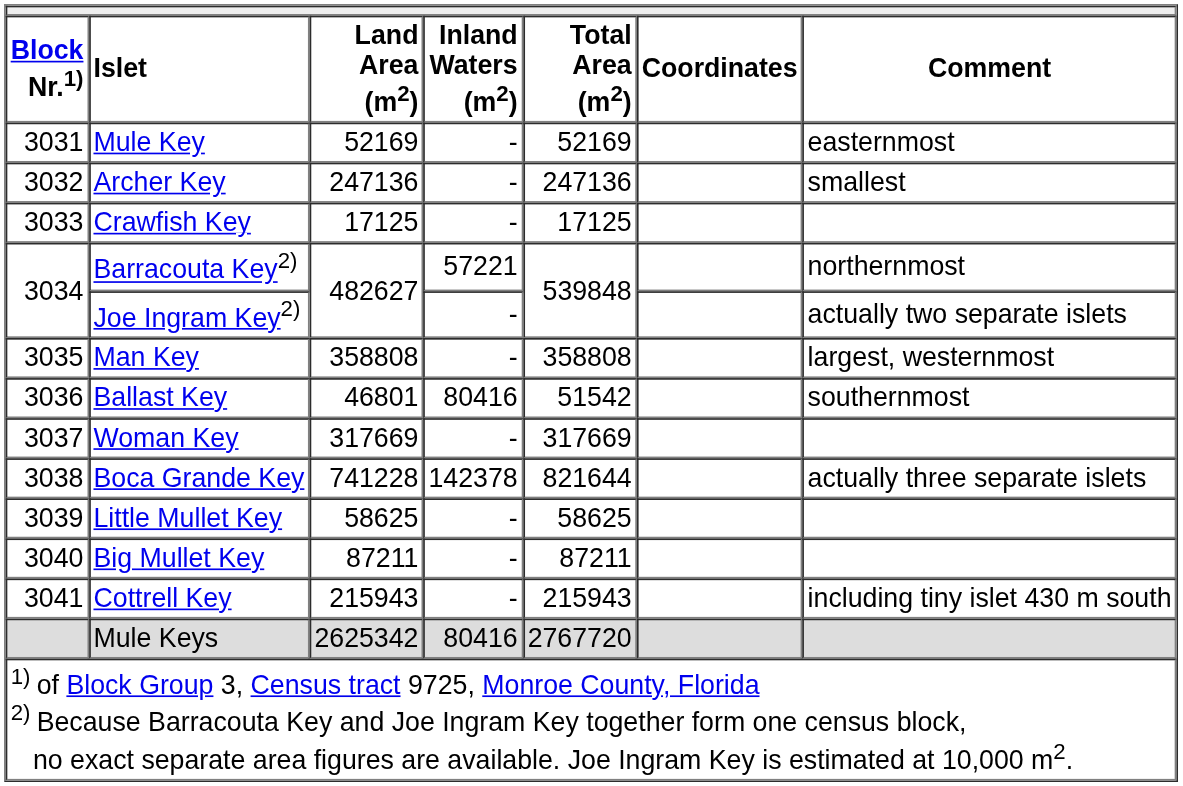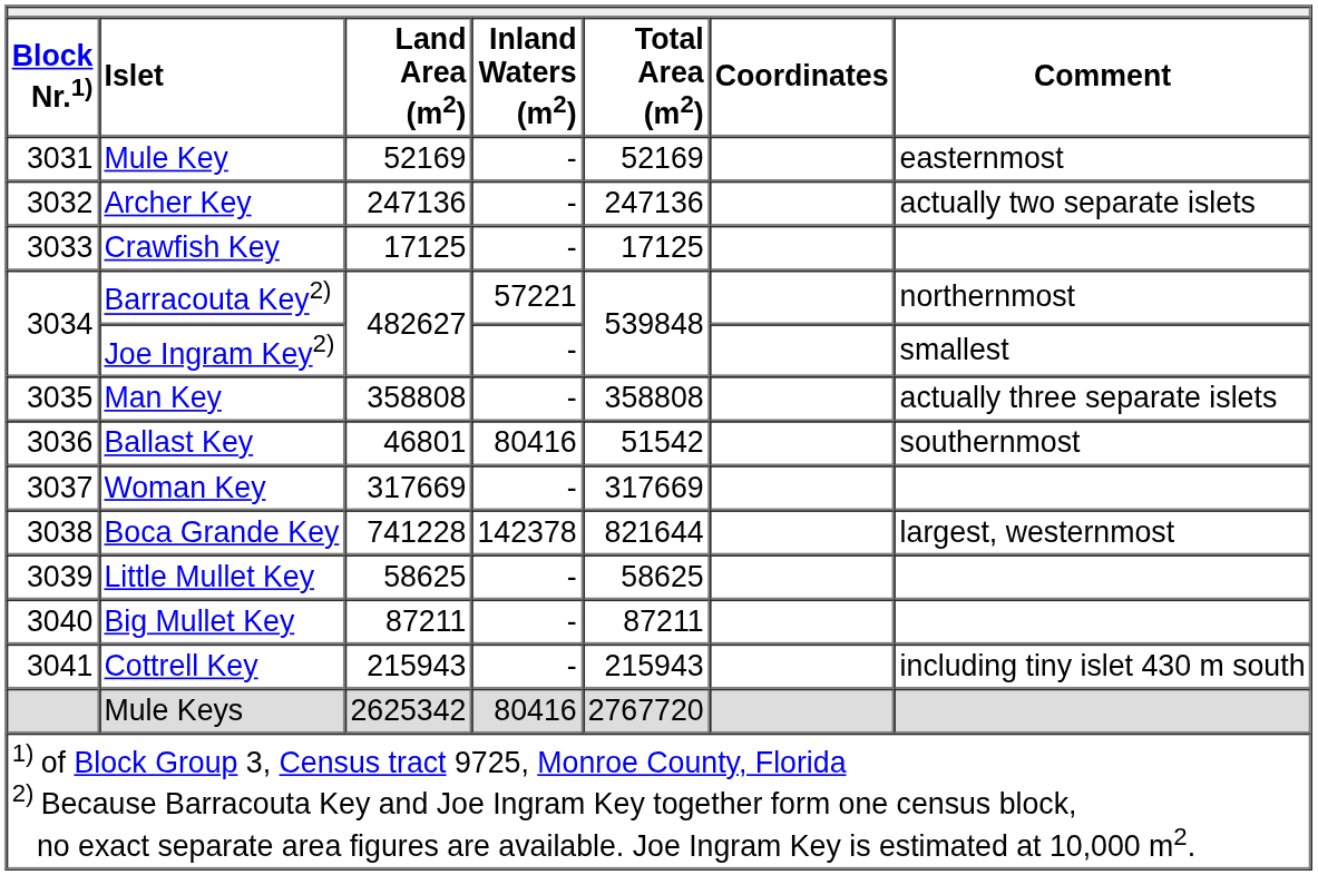Archer Key | column 7: smallest -> actually two separate islets
Joe Ingram Key2) | column 7: actually two separate islets -> smallest
Man Key | column 7: largest, westernmost -> actually three separate islets
Boca Grande Key | column 7: actually three separate islets -> largest, westernmost
